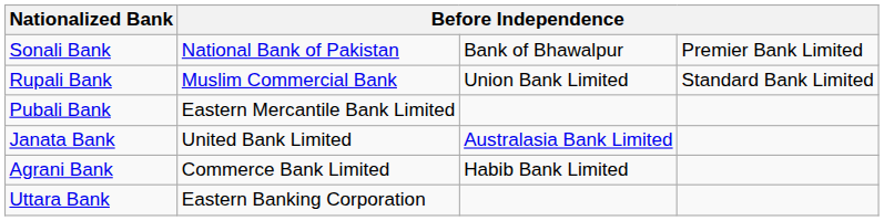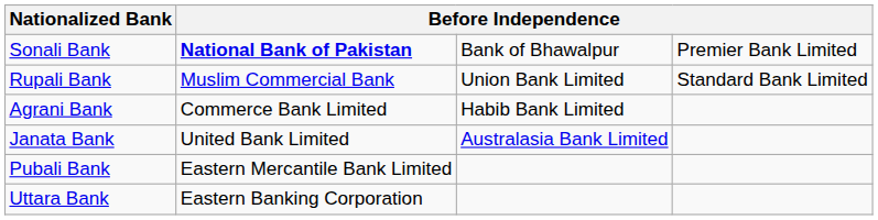Sonali Bank | column 2: normal -> bold
rows swapped: Agrani Bank <-> Pubali Bank
